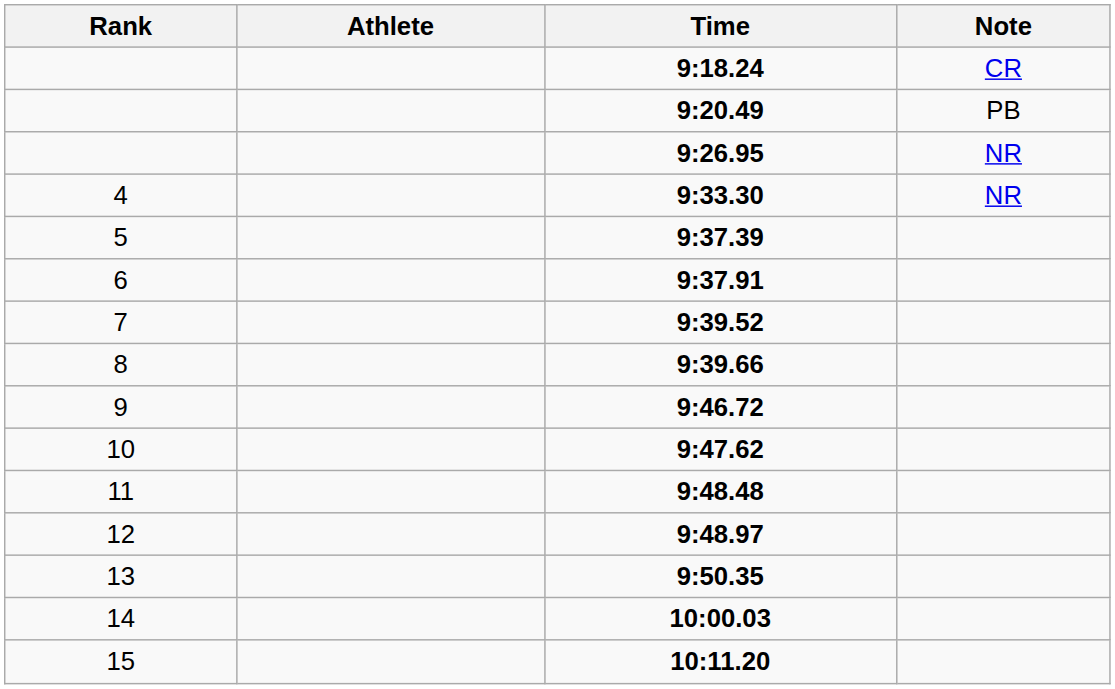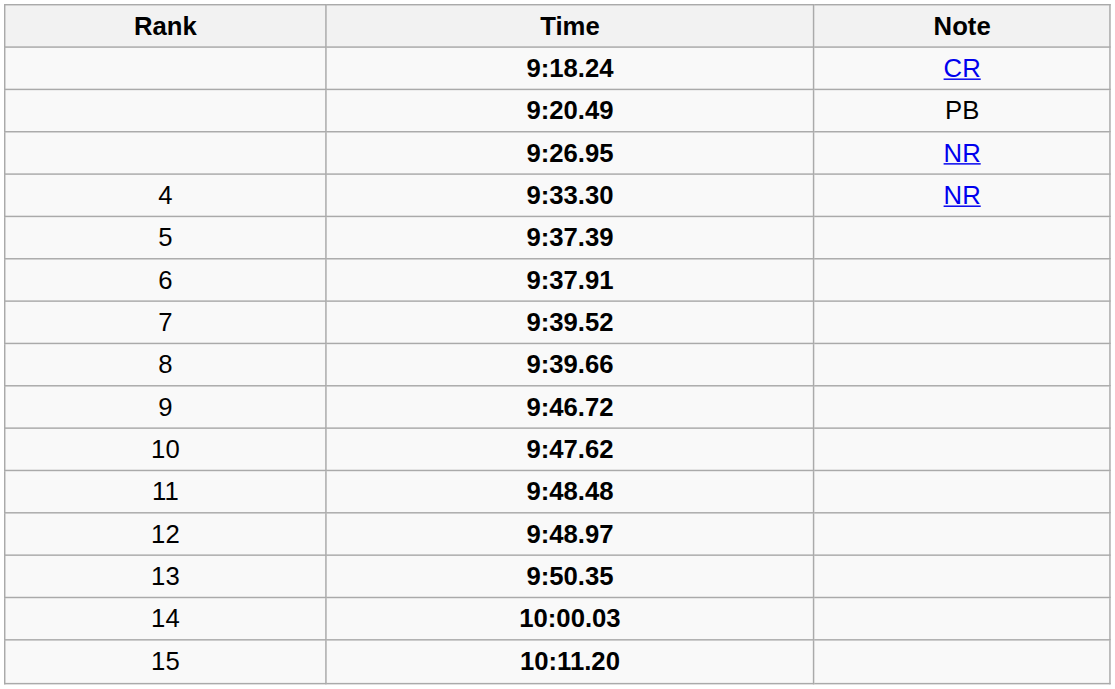- column: Athlete
